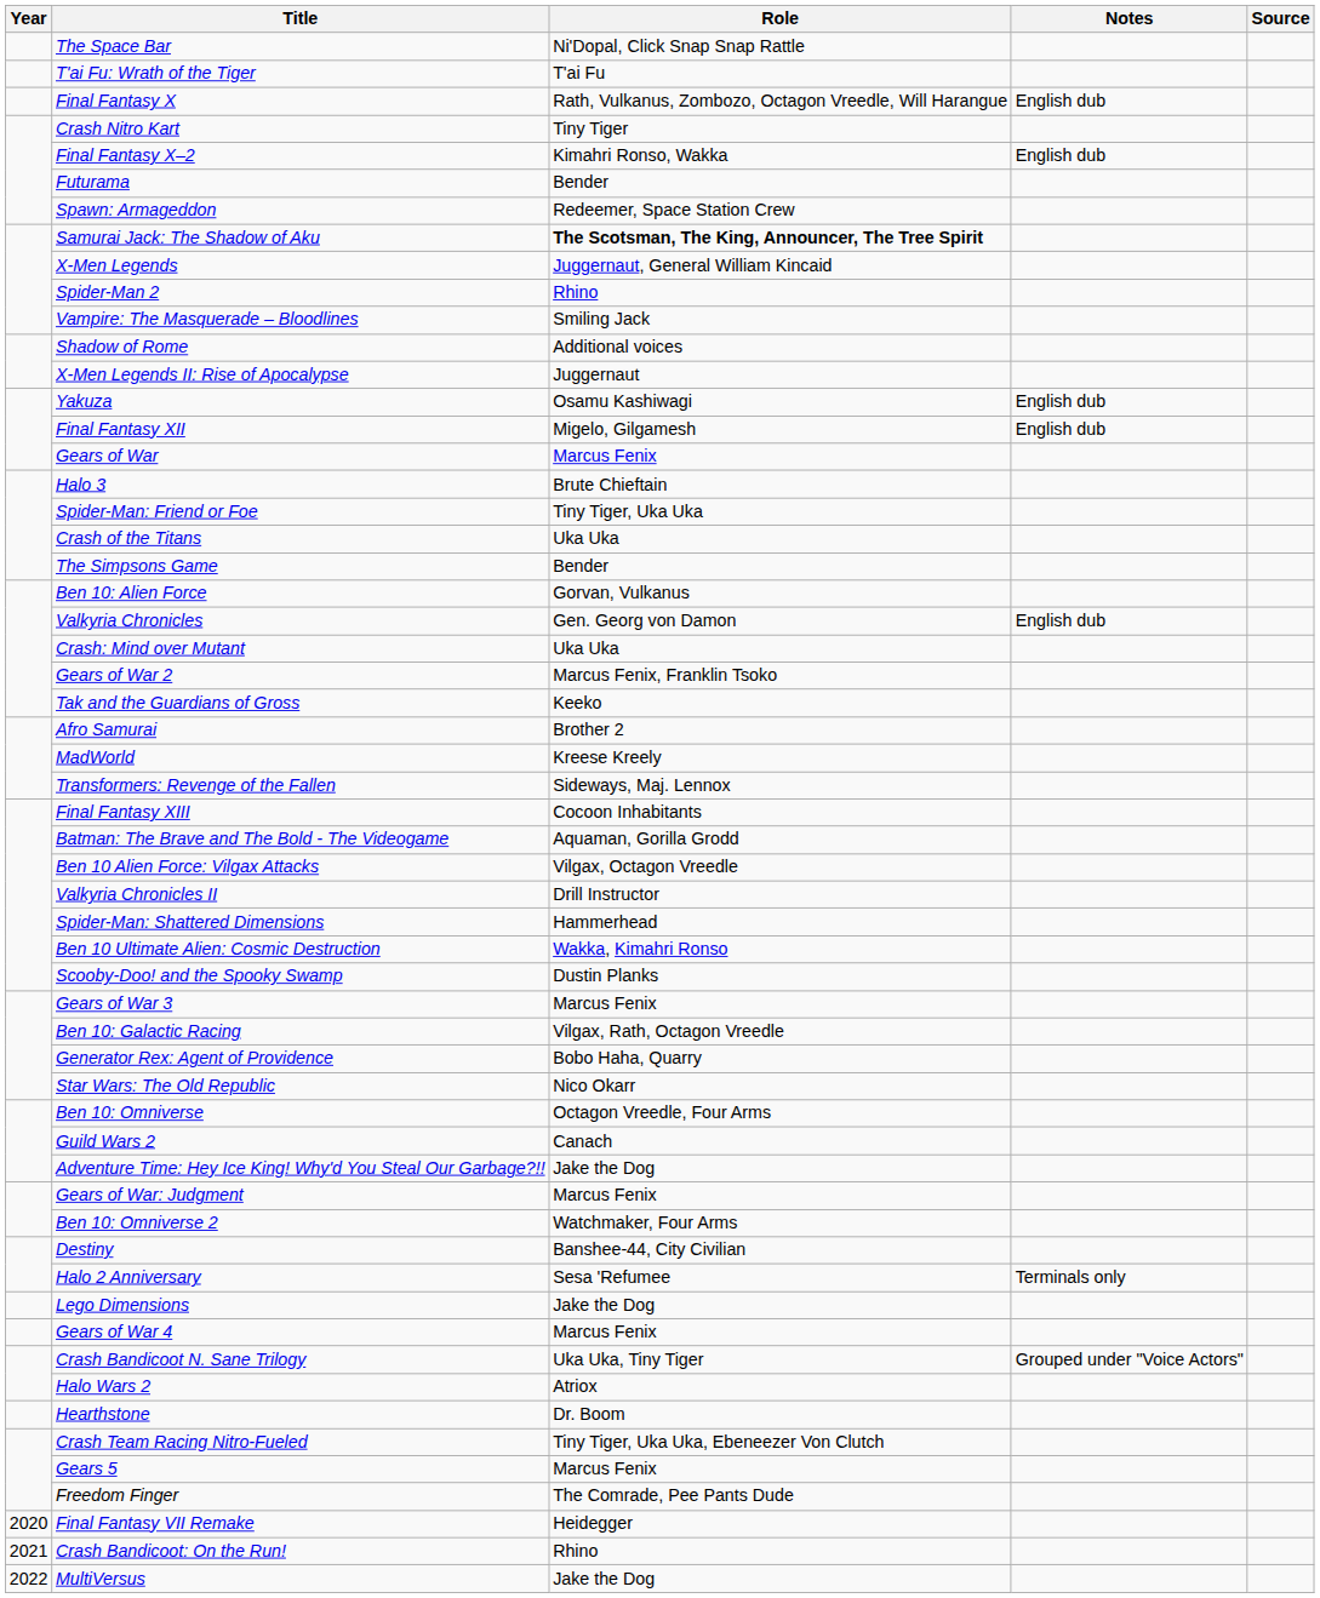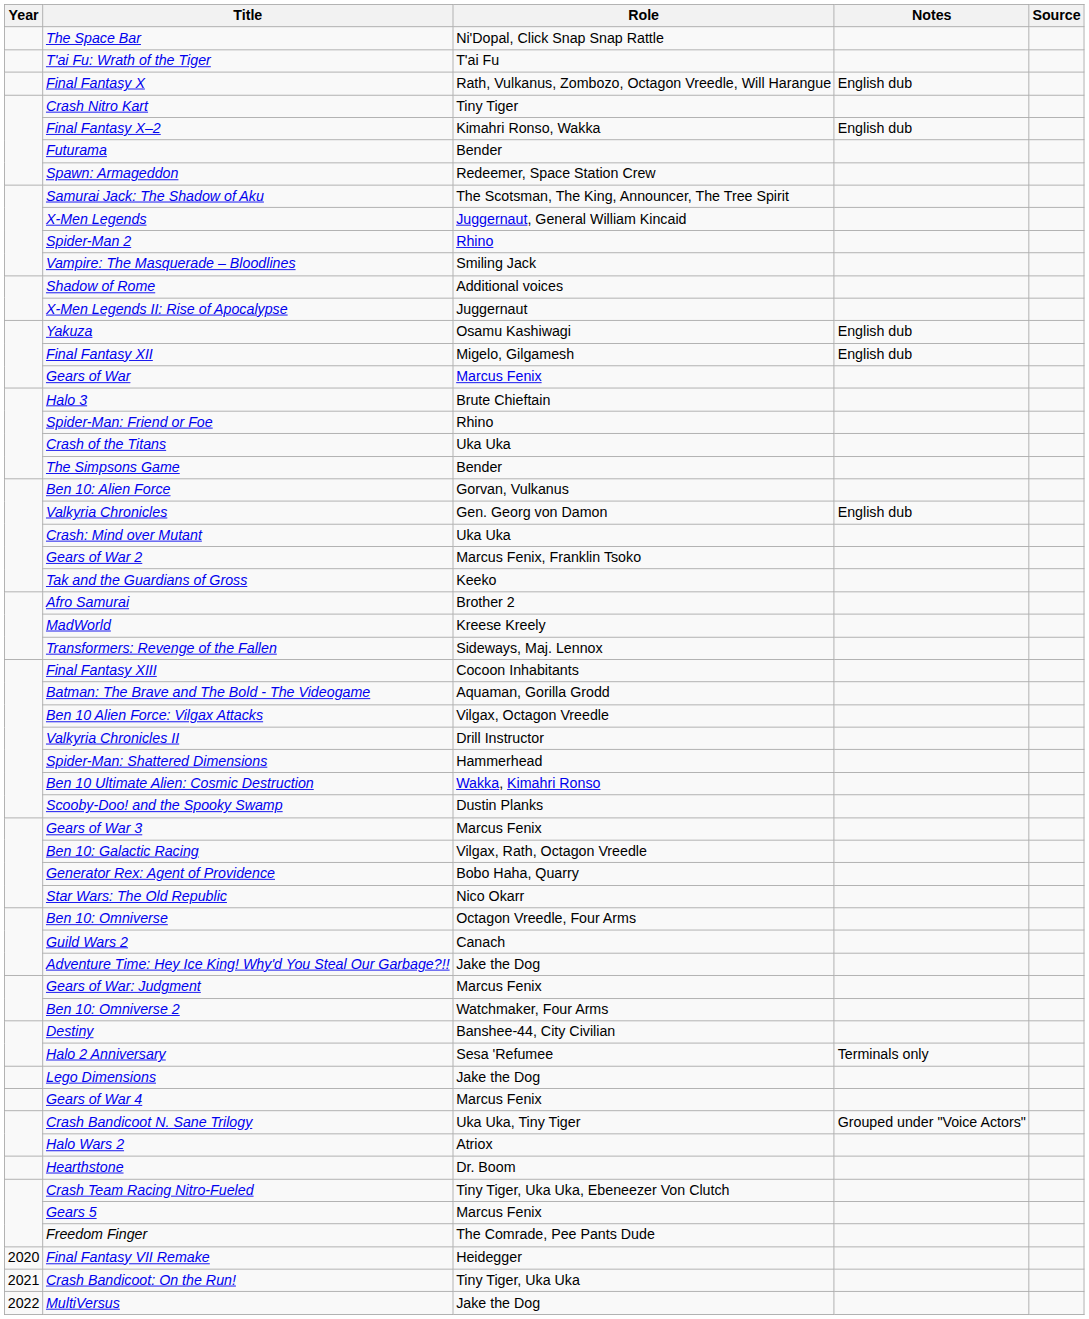Samurai Jack: The Shadow of Aku | Role: bold -> normal
Spider-Man: Friend or Foe | Role: Tiny Tiger, Uka Uka -> Rhino
Crash Bandicoot: On the Run! | Role: Rhino -> Tiny Tiger, Uka Uka
